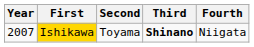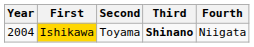Ishikawa | Year: 2007 -> 2004
